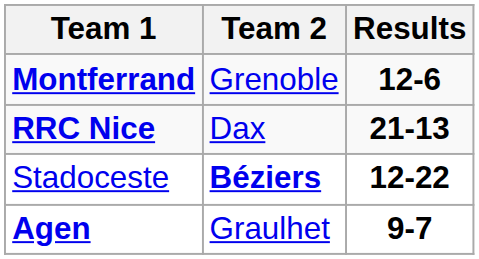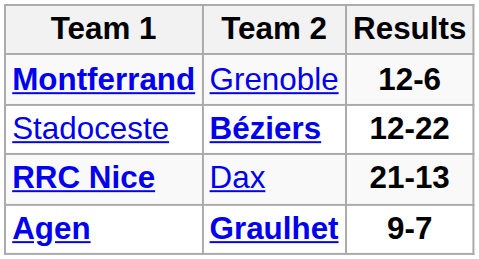rows swapped: Stadoceste <-> RRC Nice
Agen | Team 2: normal -> bold
